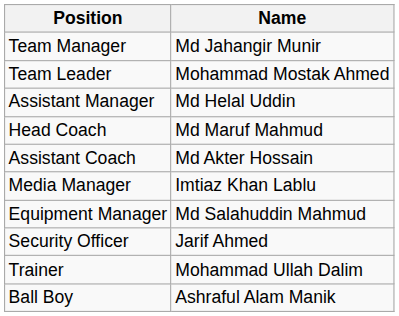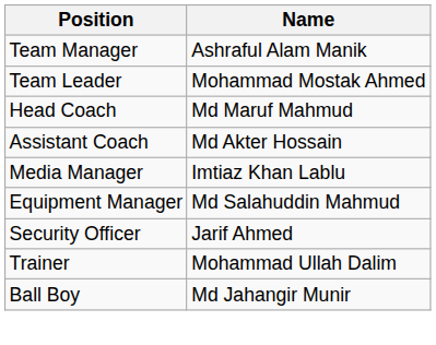Team Manager | Name: Md Jahangir Munir -> Ashraful Alam Manik
- row: Assistant Manager | Md Helal Uddin
Ball Boy | Name: Ashraful Alam Manik -> Md Jahangir Munir
